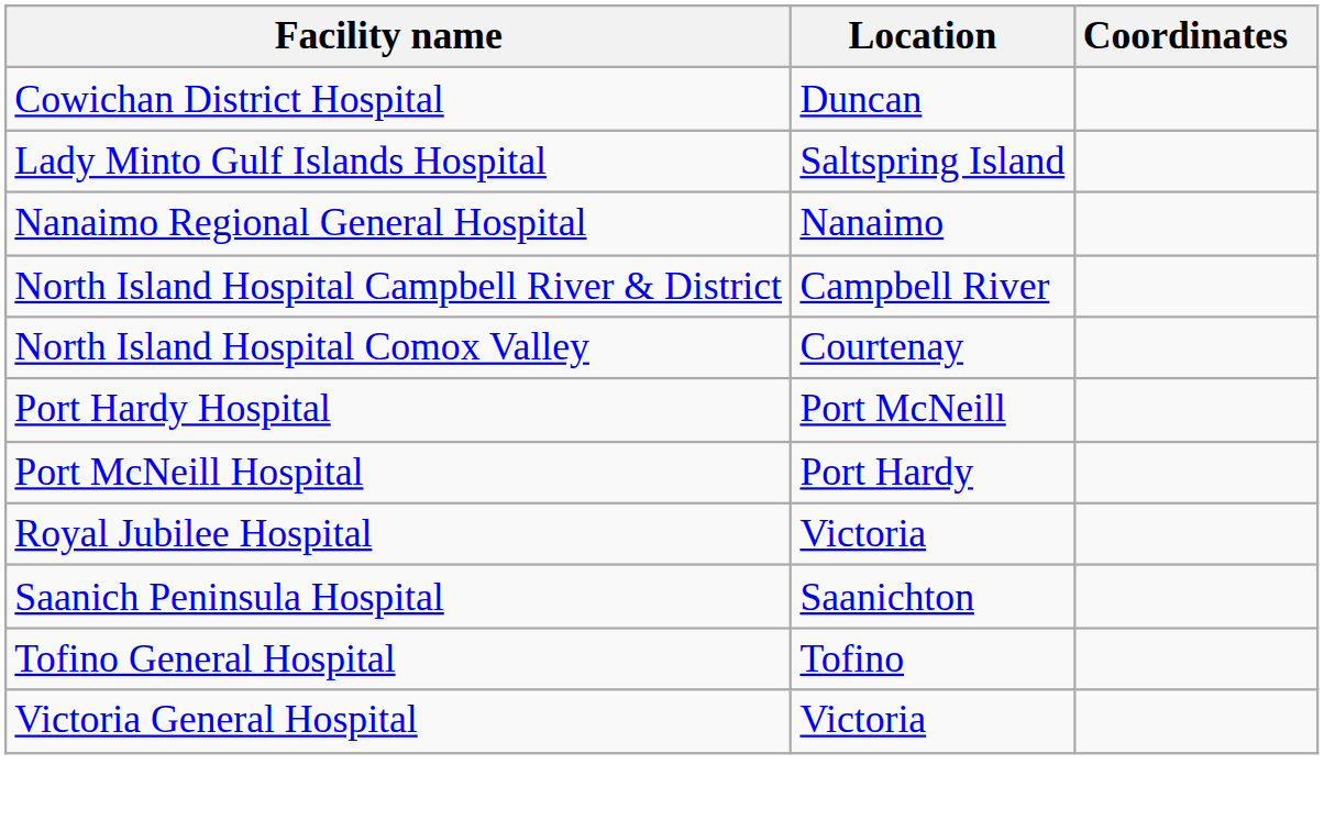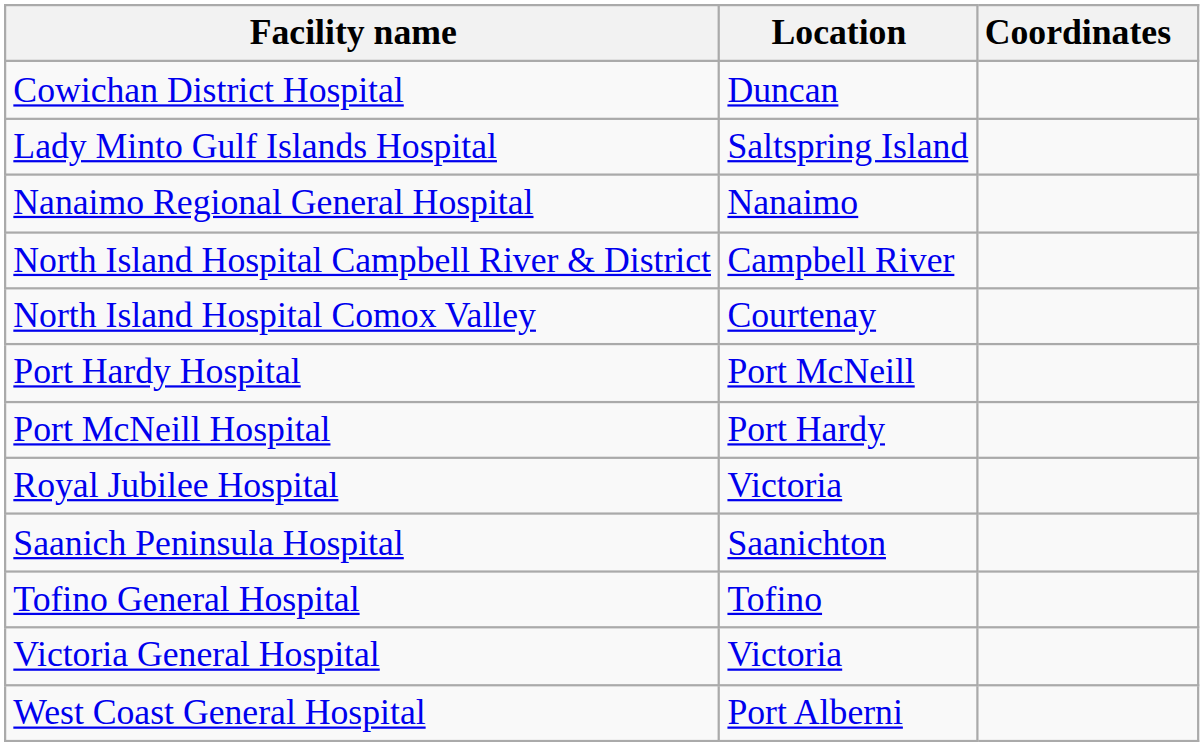+ row: West Coast General Hospital | Port Alberni
